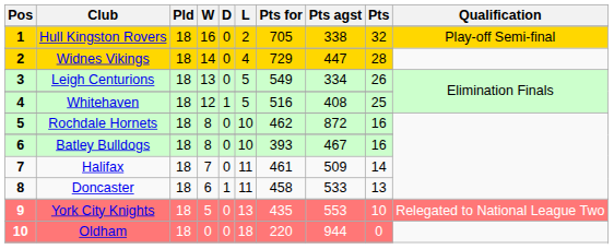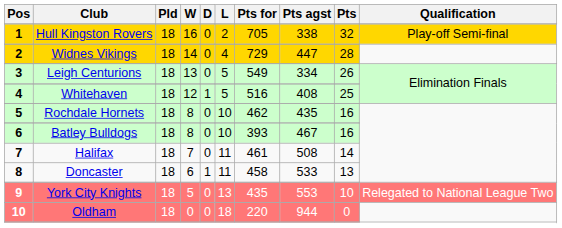Rochdale Hornets | Pts agst: 872 -> 435
Halifax | Pts agst: 509 -> 508
